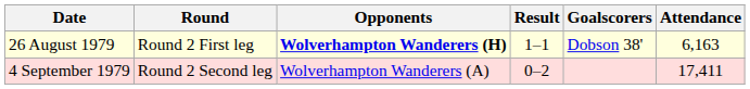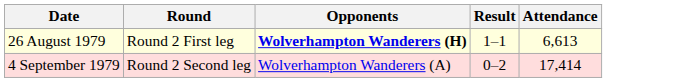- column: Goalscorers | Dobson 38'
26 August 1979 | Attendance: 6,163 -> 6,613
4 September 1979 | Attendance: 17,411 -> 17,414
